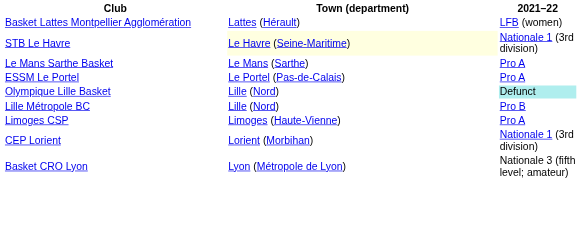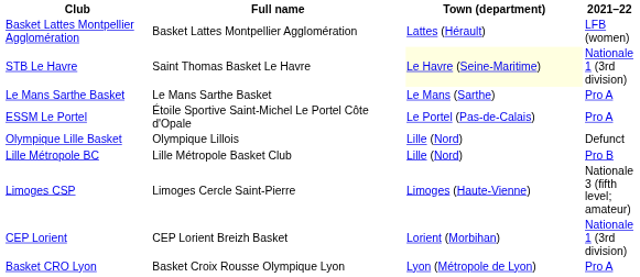+ column: Full name | Basket Lattes Montpellier Agglomération | Saint Thomas Basket Le Havre | Le Mans Sarthe Basket | Étoile Sportive Saint-Michel Le Portel Côte d'Opale | Olympique Lillois | Lille Métropole Basket Club | Limoges Cercle Saint-Pierre | CEP Lorient Breizh Basket | Basket Croix Rousse Olympique Lyon
Olympique Lille Basket | 2021–22: paleturquoise background -> no background
Limoges CSP | 2021–22: Pro A -> Nationale 3 (fifth level; amateur)
Basket CRO Lyon | 2021–22: Nationale 3 (fifth level; amateur) -> Pro A
